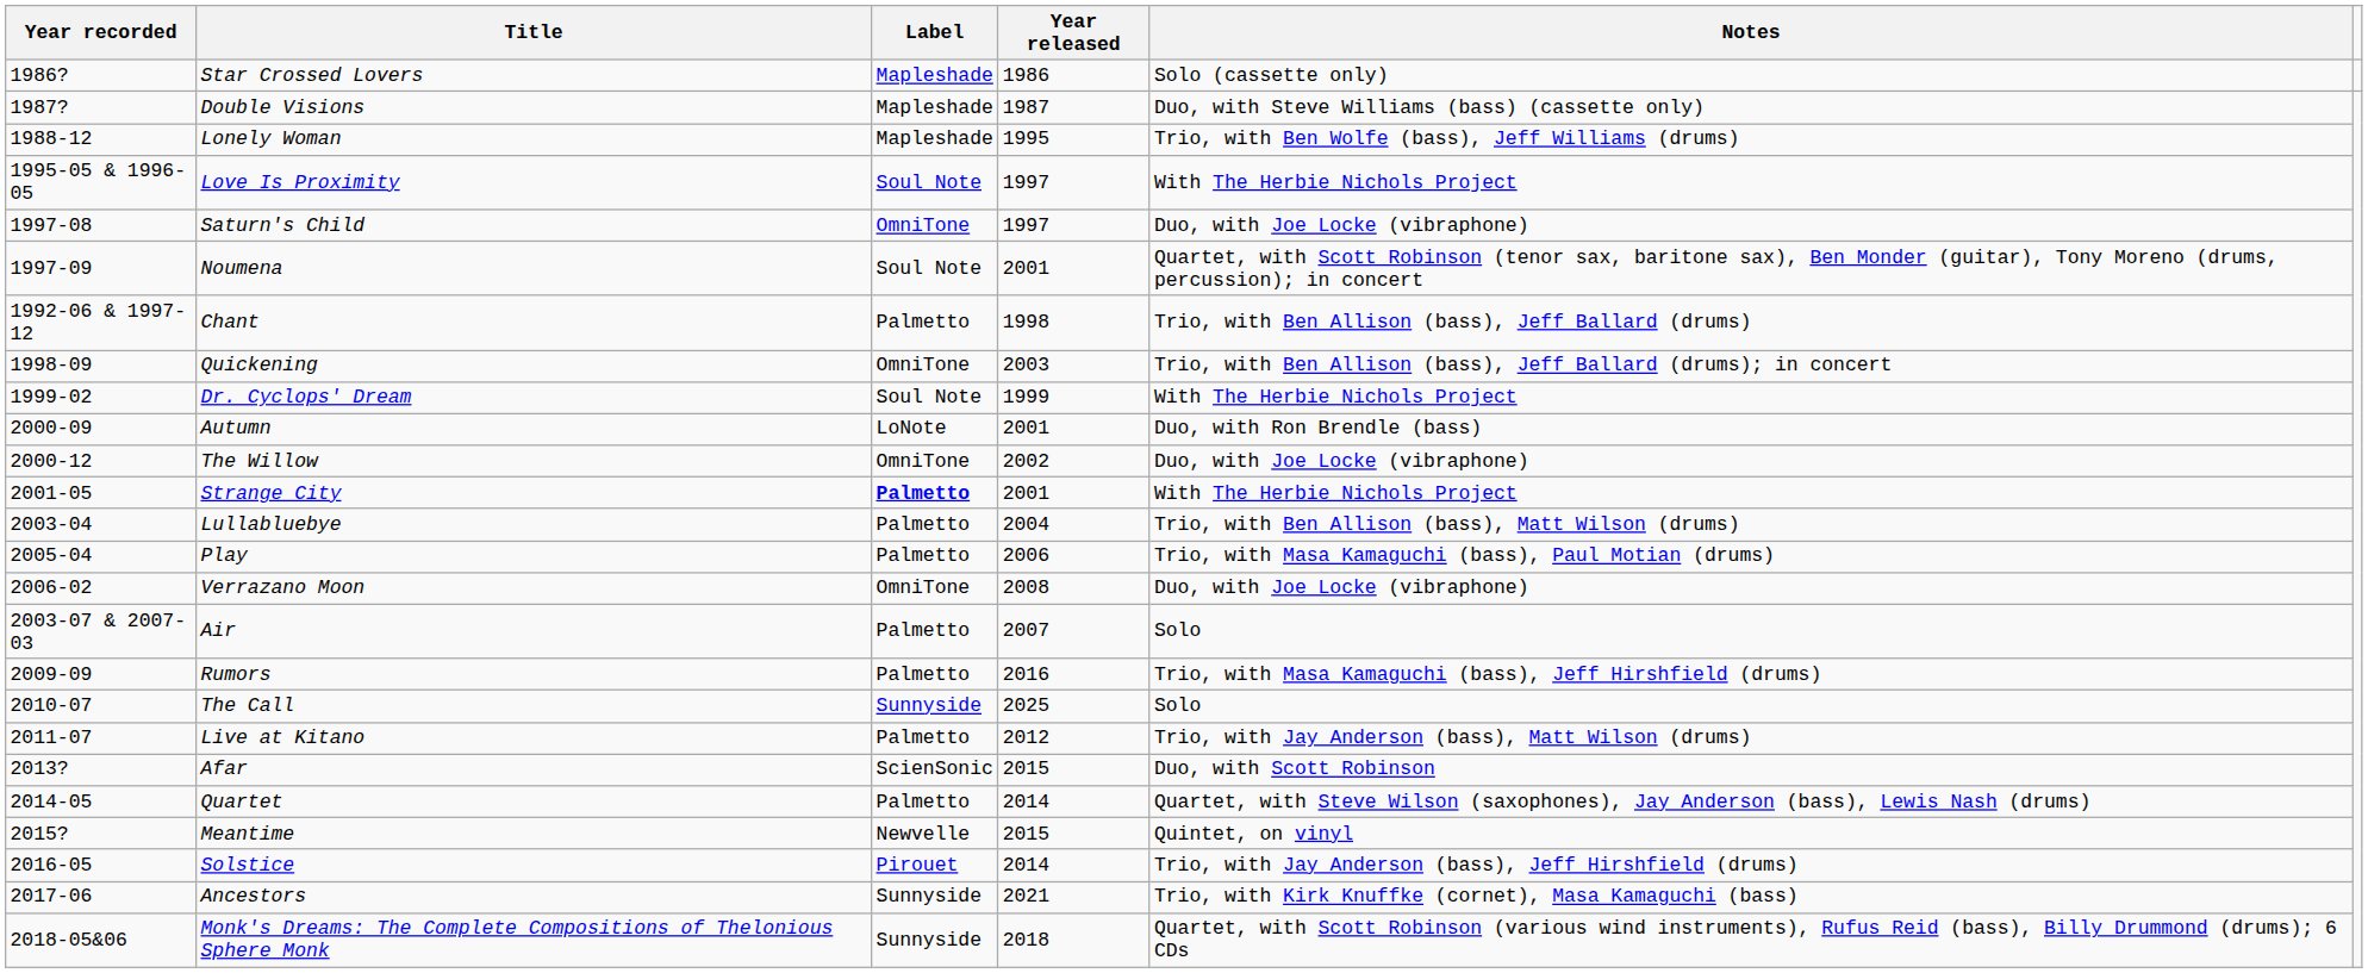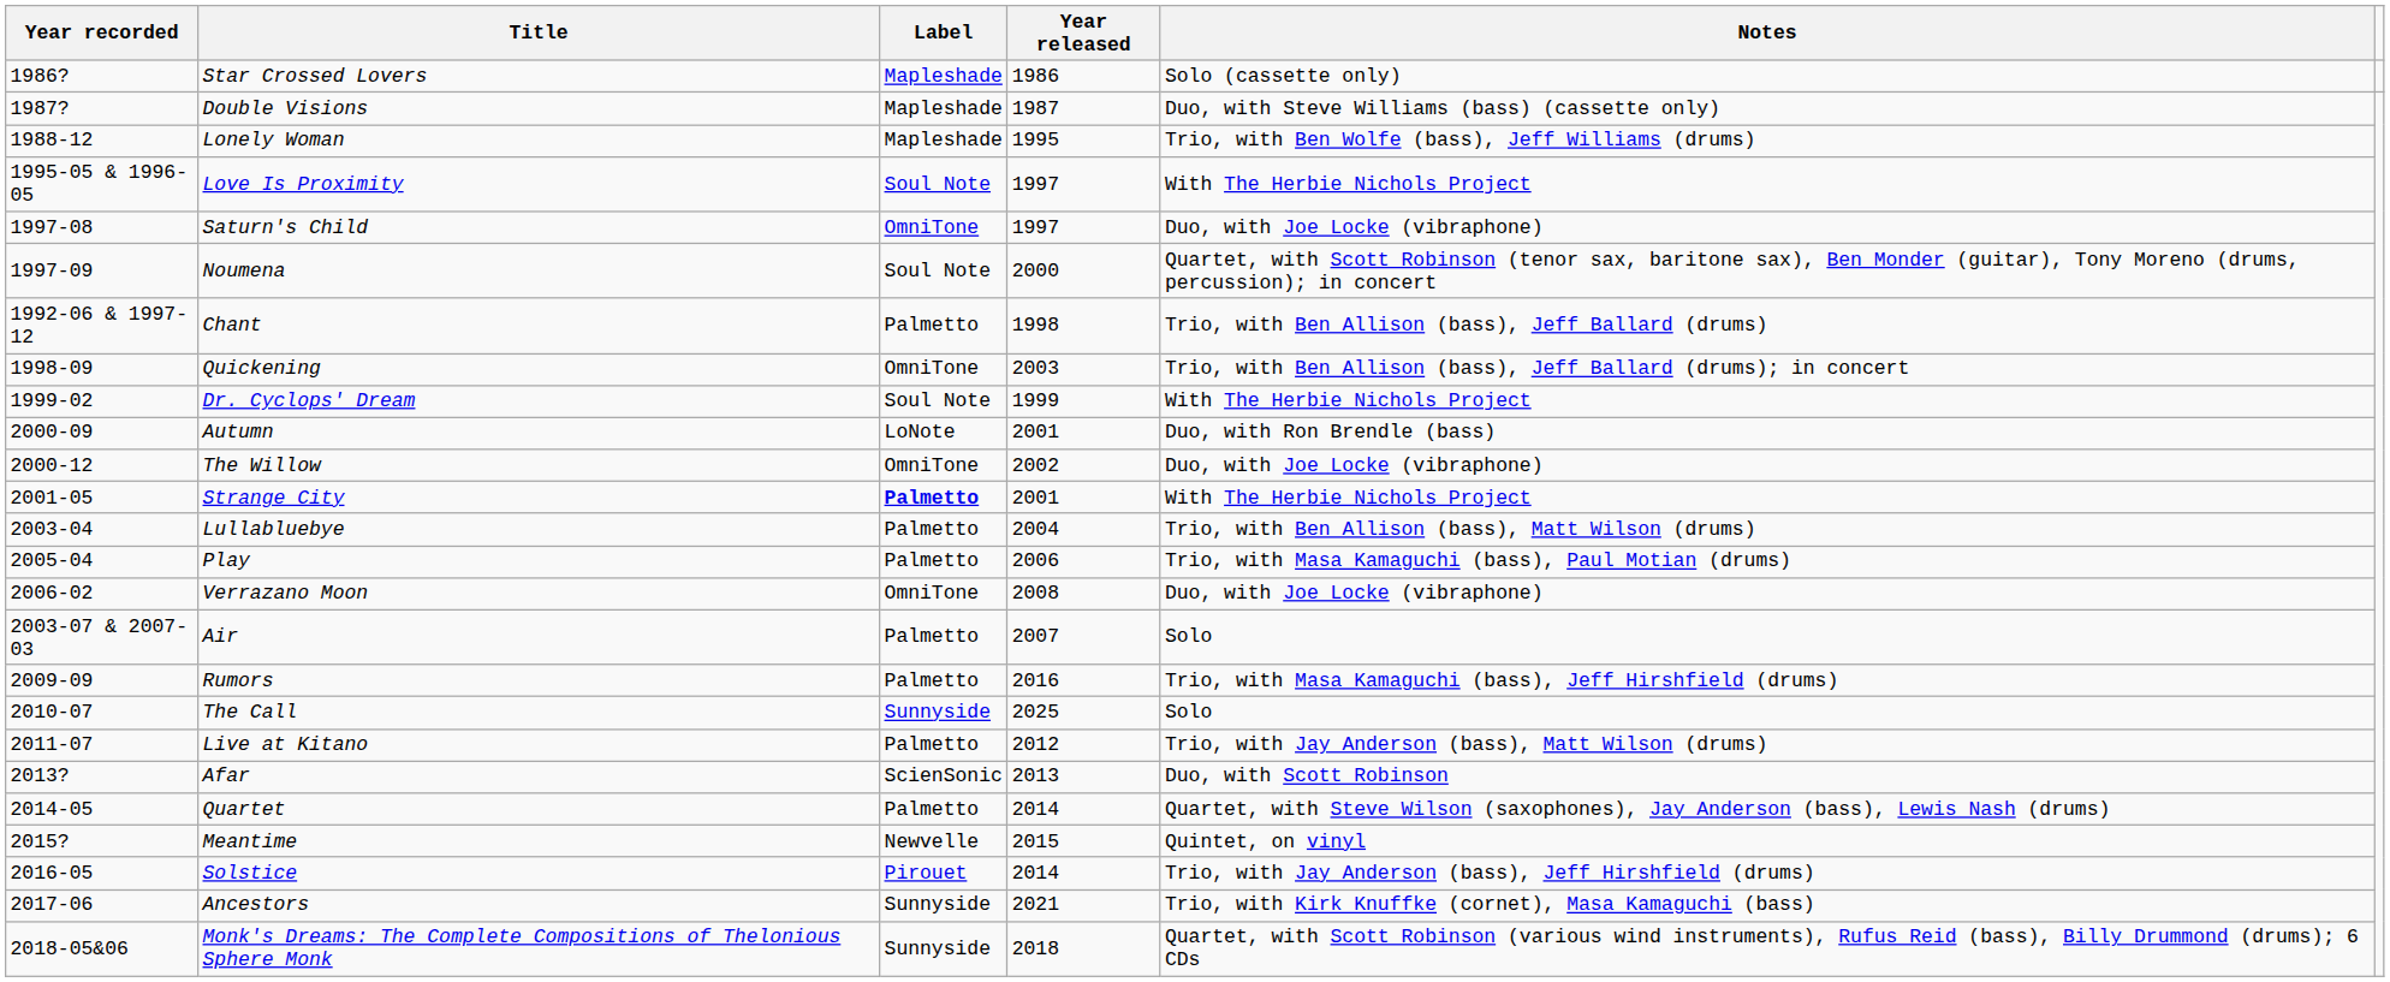Noumena | Year released: 2001 -> 2000
Afar | Year released: 2015 -> 2013
